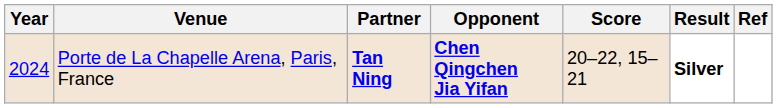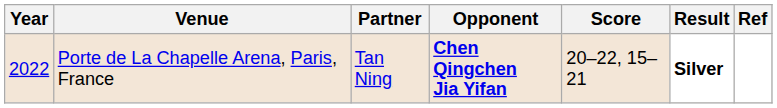Porte de La Chapelle Arena, Paris, France | Year: 2024 -> 2022
Porte de La Chapelle Arena, Paris, France | Partner: bold -> normal
